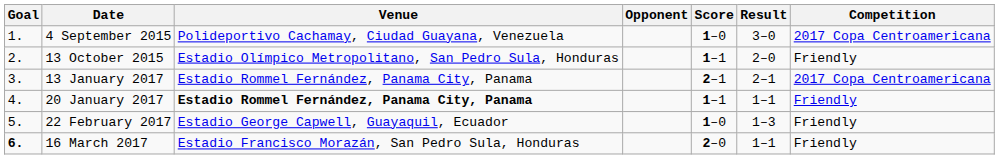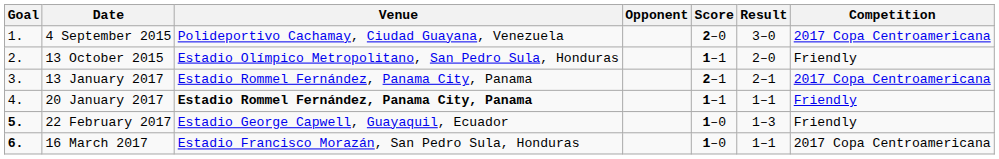4 September 2015 | Score: 1–0 -> 2–0
22 February 2017 | Goal: normal -> bold
16 March 2017 | Score: 2–0 -> 1–0
16 March 2017 | Competition: Friendly -> 2017 Copa Centroamericana
